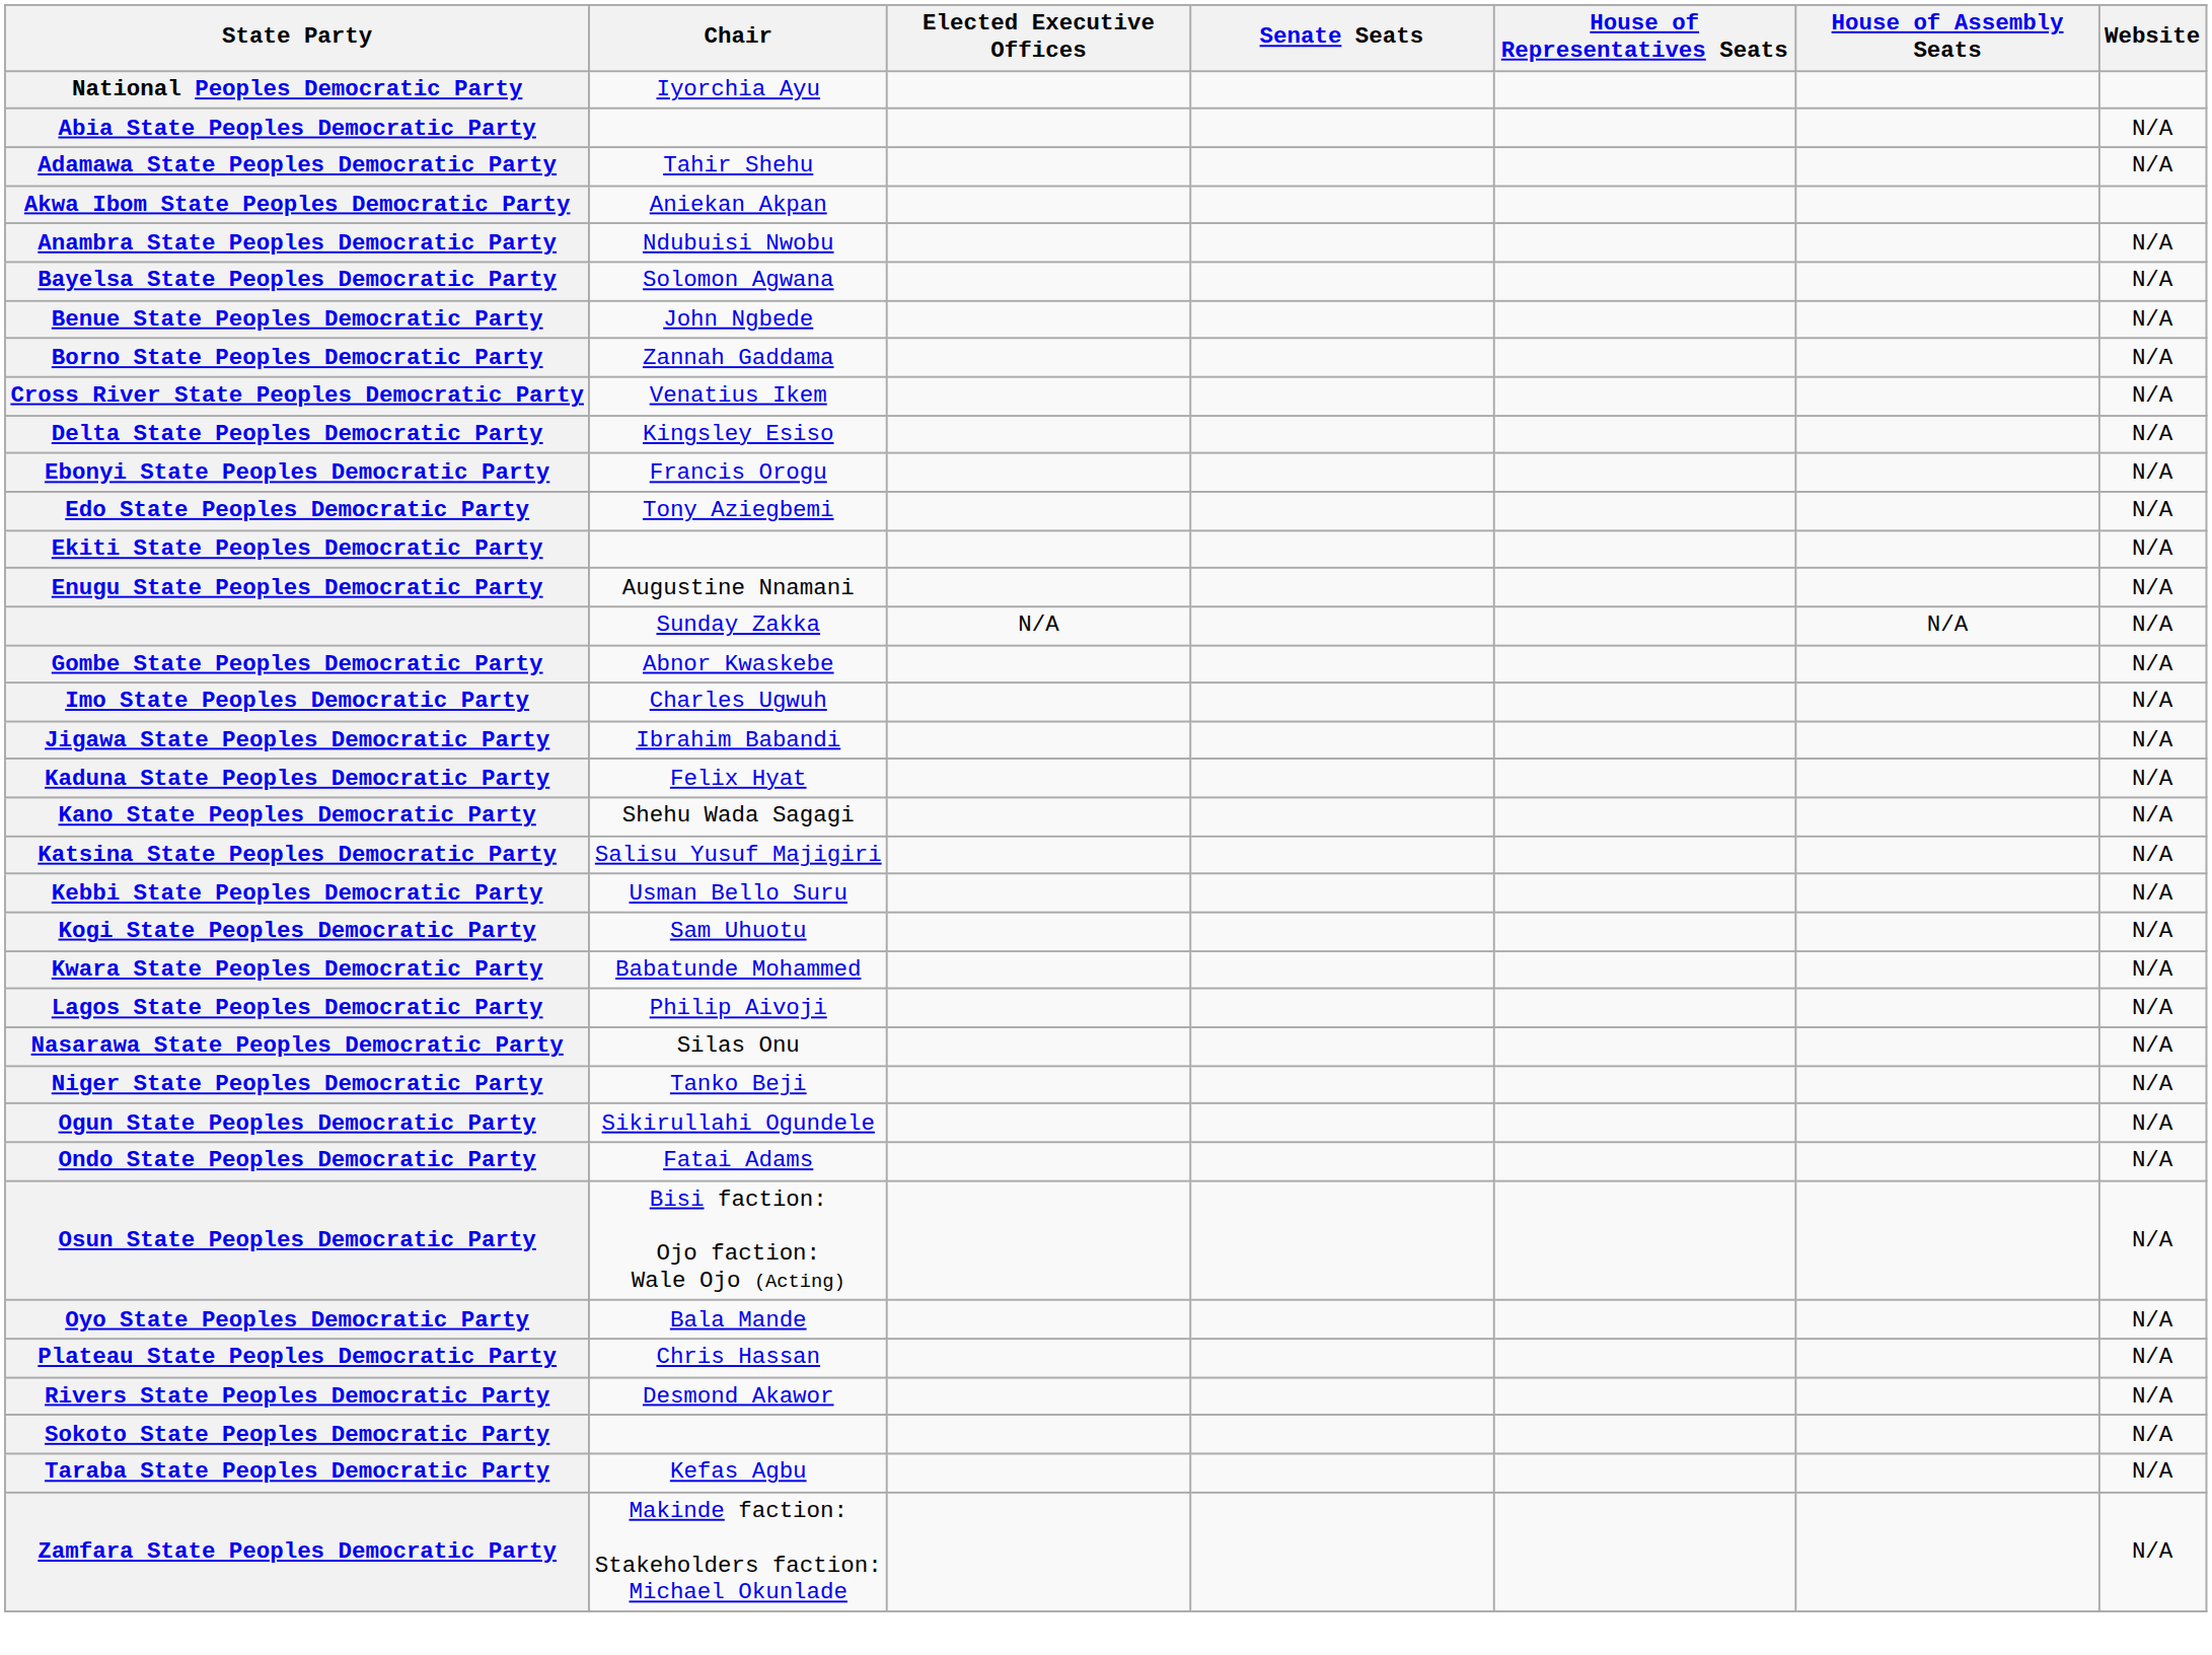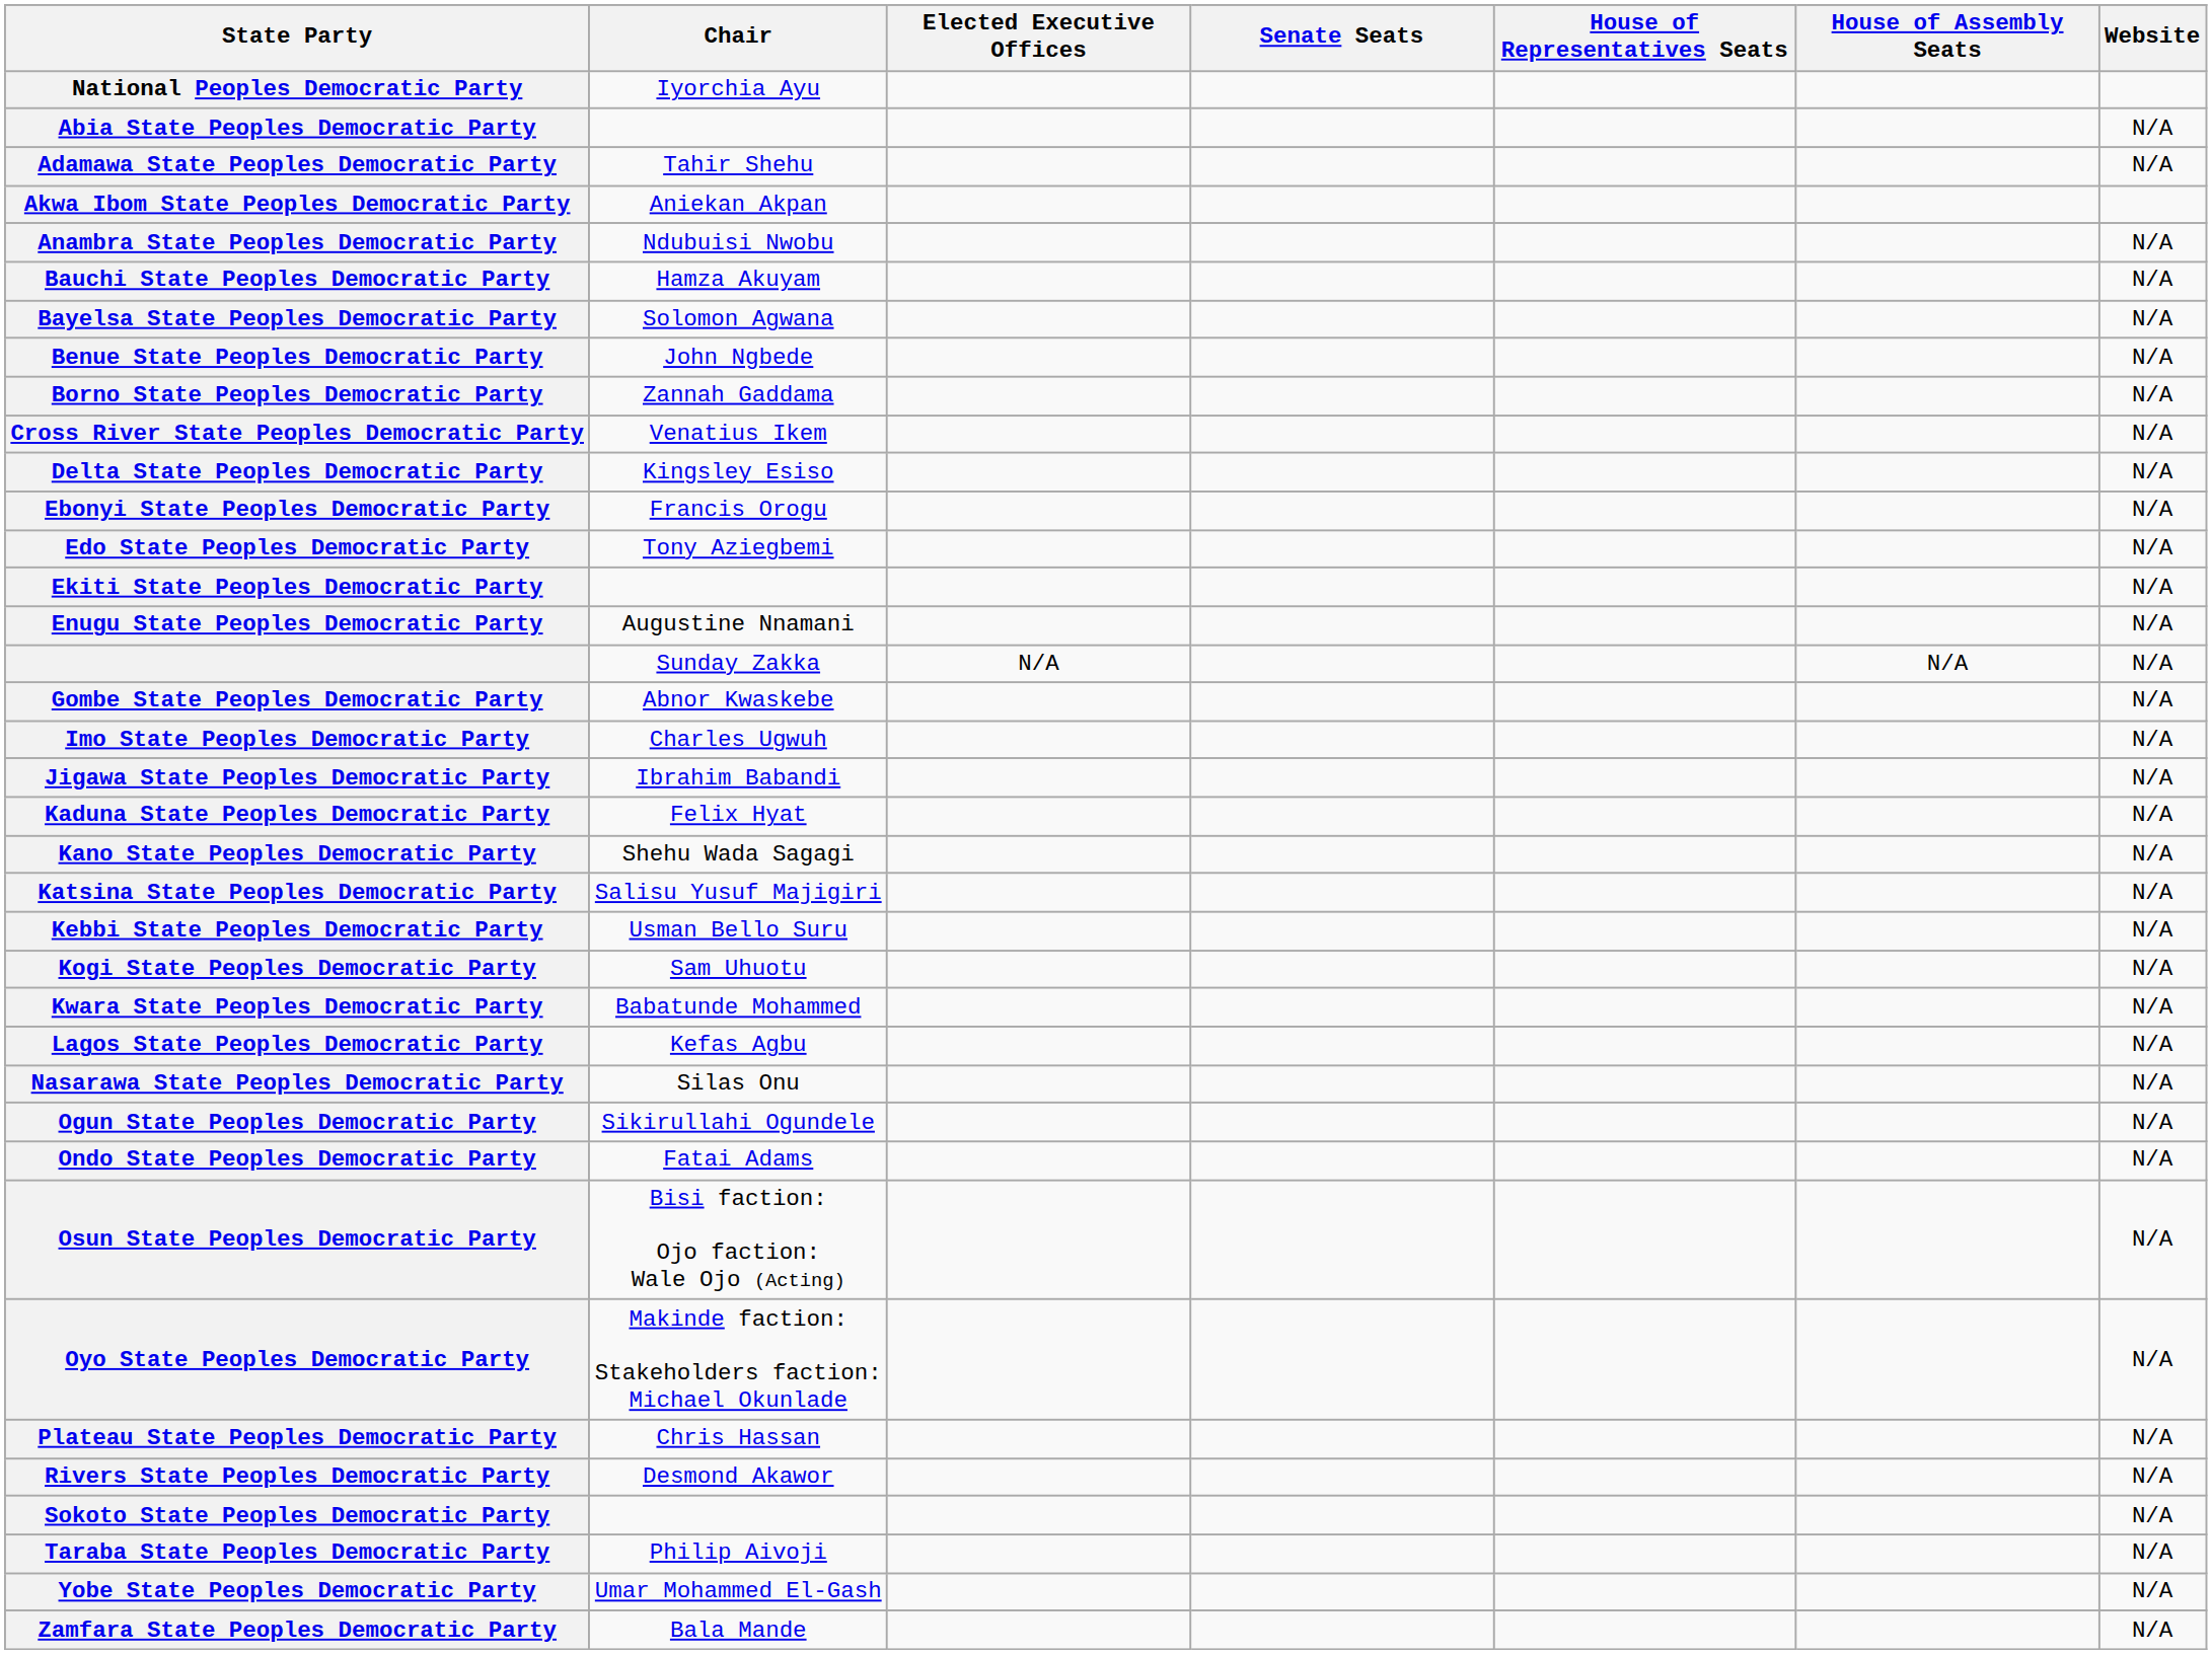+ row: Bauchi State Peoples Democratic Party | Hamza Akuyam | N/A
Lagos State Peoples Democratic Party | Chair: Philip Aivoji -> Kefas Agbu
- row: Niger State Peoples Democratic Party | Tanko Beji | N/A
Oyo State Peoples Democratic Party | Chair: Bala Mande -> Makinde faction: Stakeholders faction: Michael Okunlade
Taraba State Peoples Democratic Party | Chair: Kefas Agbu -> Philip Aivoji
+ row: Yobe State Peoples Democratic Party | Umar Mohammed El-Gash | N/A
Zamfara State Peoples Democratic Party | Chair: Makinde faction: Stakeholders faction: Michael Okunlade -> Bala Mande
